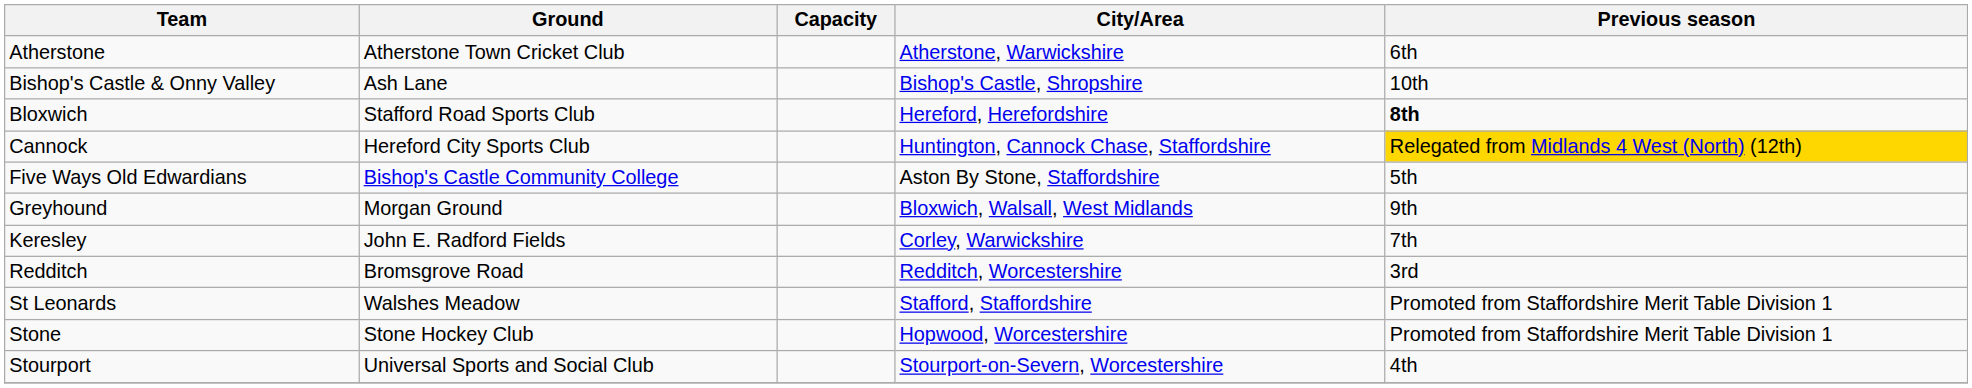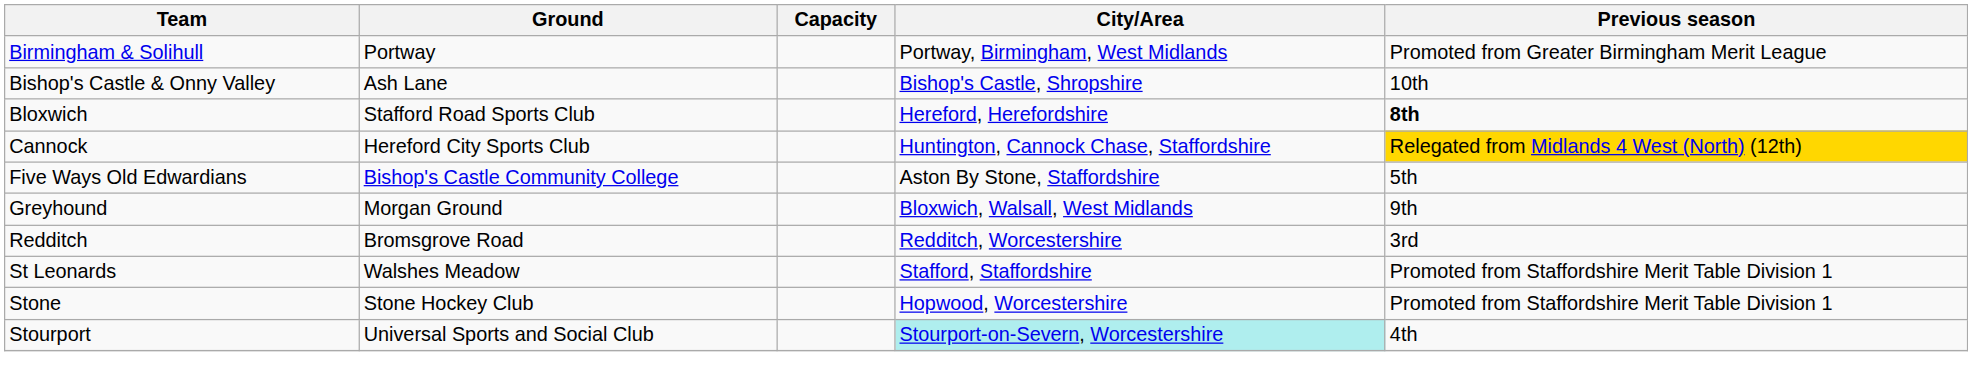- row: Atherstone | Atherstone Town Cricket Club | Atherstone, Warwickshire | 6th
+ row: Birmingham & Solihull | Portway | Portway, Birmingham, West Midlands | Promoted from Greater Birmingham Merit League
- row: Keresley | John E. Radford Fields | Corley, Warwickshire | 7th
Stourport | City/Area: no background -> paleturquoise background
